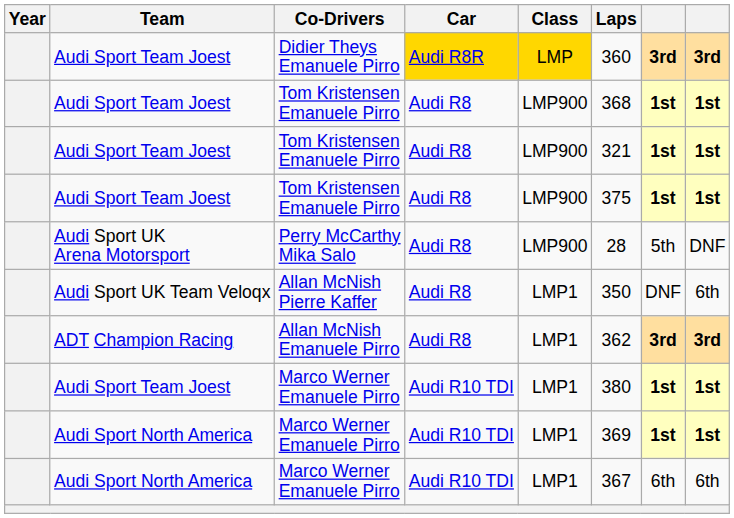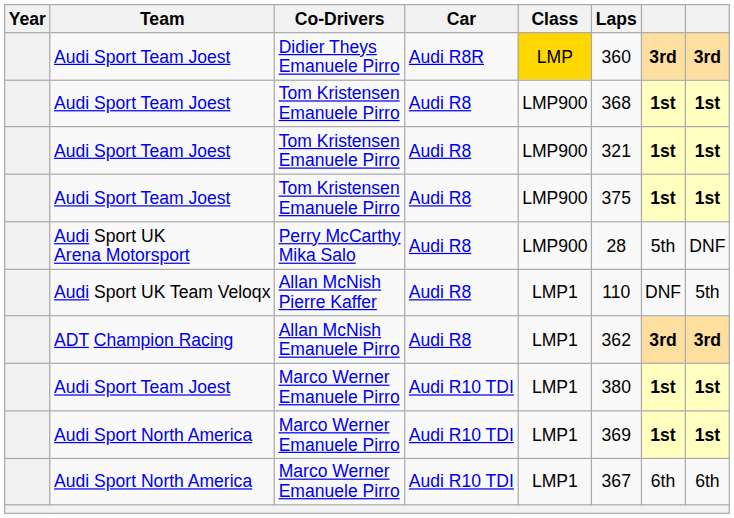Didier Theys Emanuele Pirro | Car: gold background -> no background
Allan McNish Pierre Kaffer | Laps: 350 -> 110
Allan McNish Pierre Kaffer | column 8: 6th -> 5th
